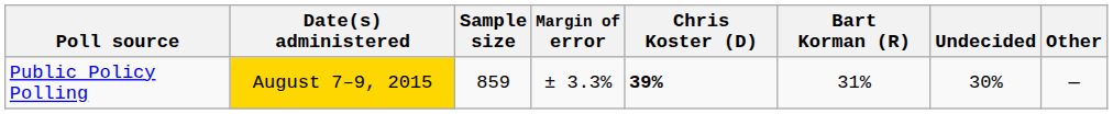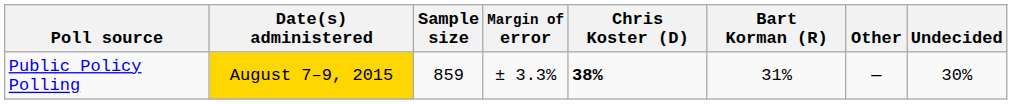columns swapped: Other <-> Undecided
Public Policy Polling | Chris Koster (D): 39% -> 38%
